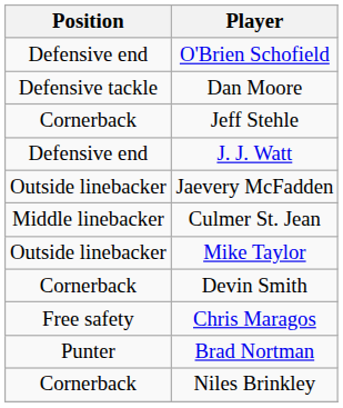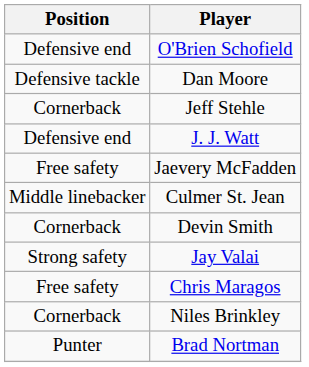Jaevery McFadden | Position: Outside linebacker -> Free safety
- row: Outside linebacker | Mike Taylor
+ row: Strong safety | Jay Valai
rows swapped: Niles Brinkley <-> Brad Nortman
